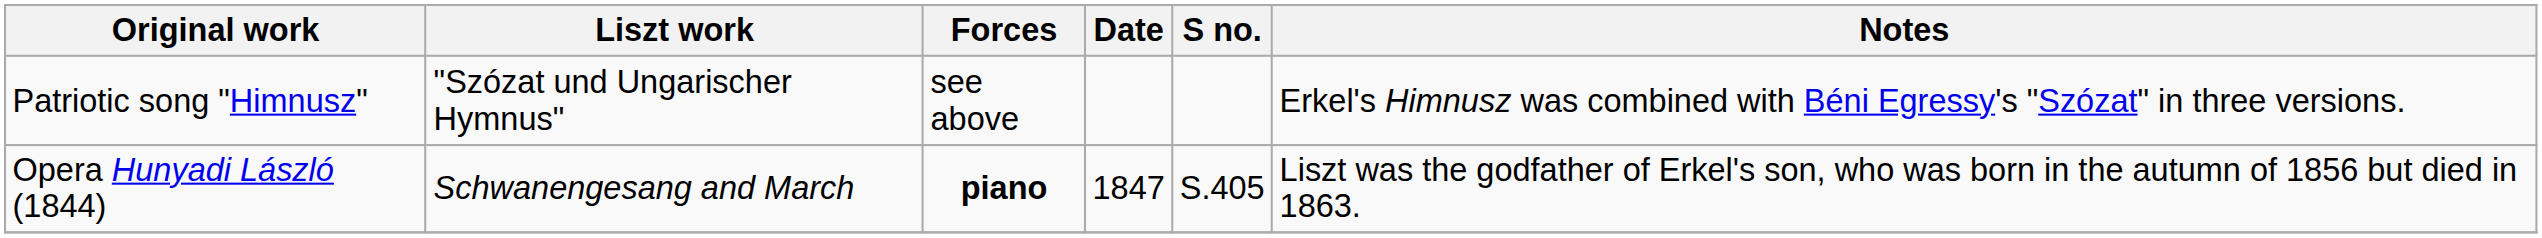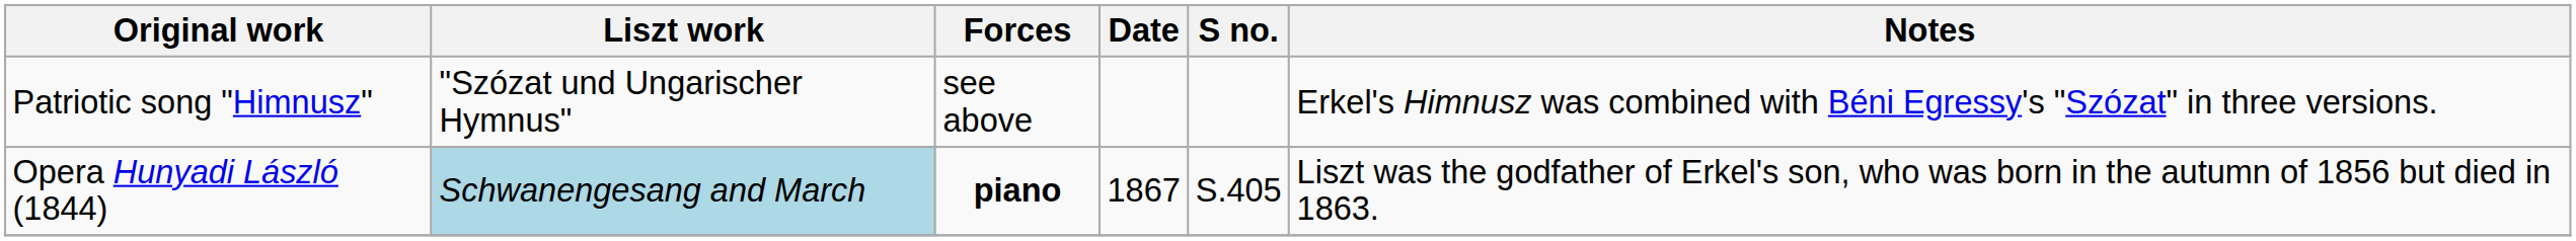Opera Hunyadi László (1844) | Liszt work: no background -> lightblue background
Opera Hunyadi László (1844) | Date: 1847 -> 1867
